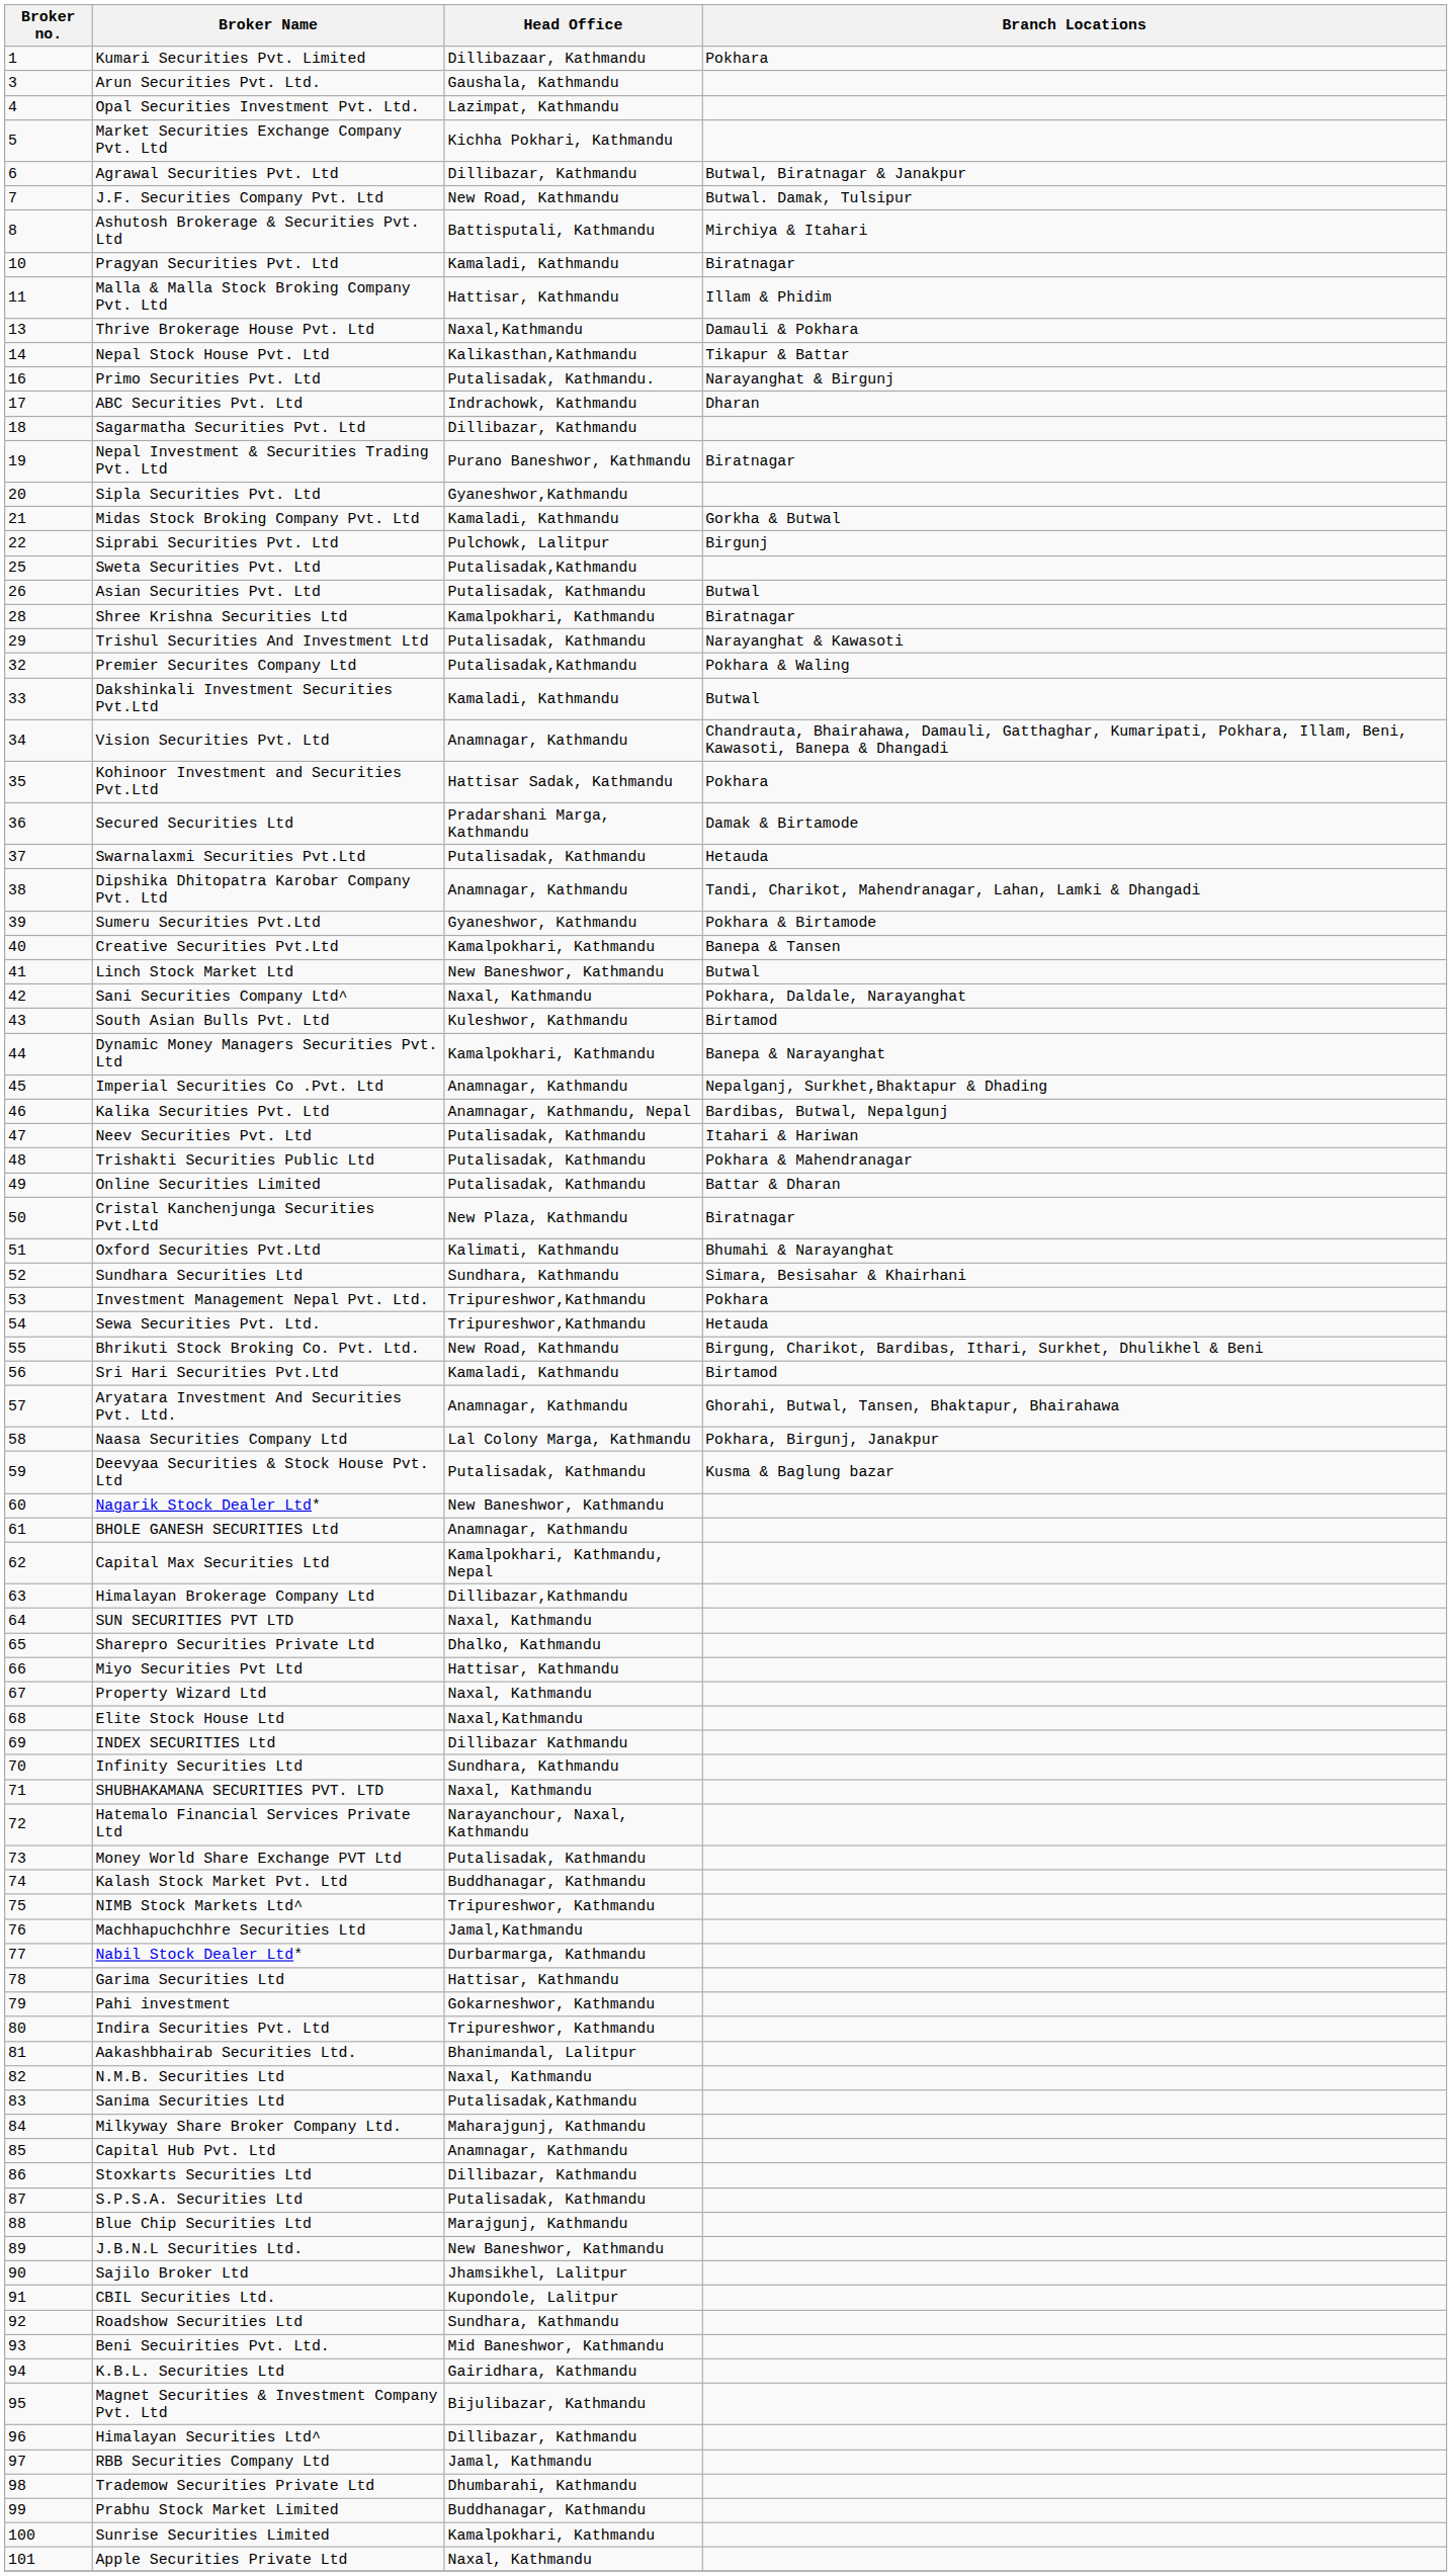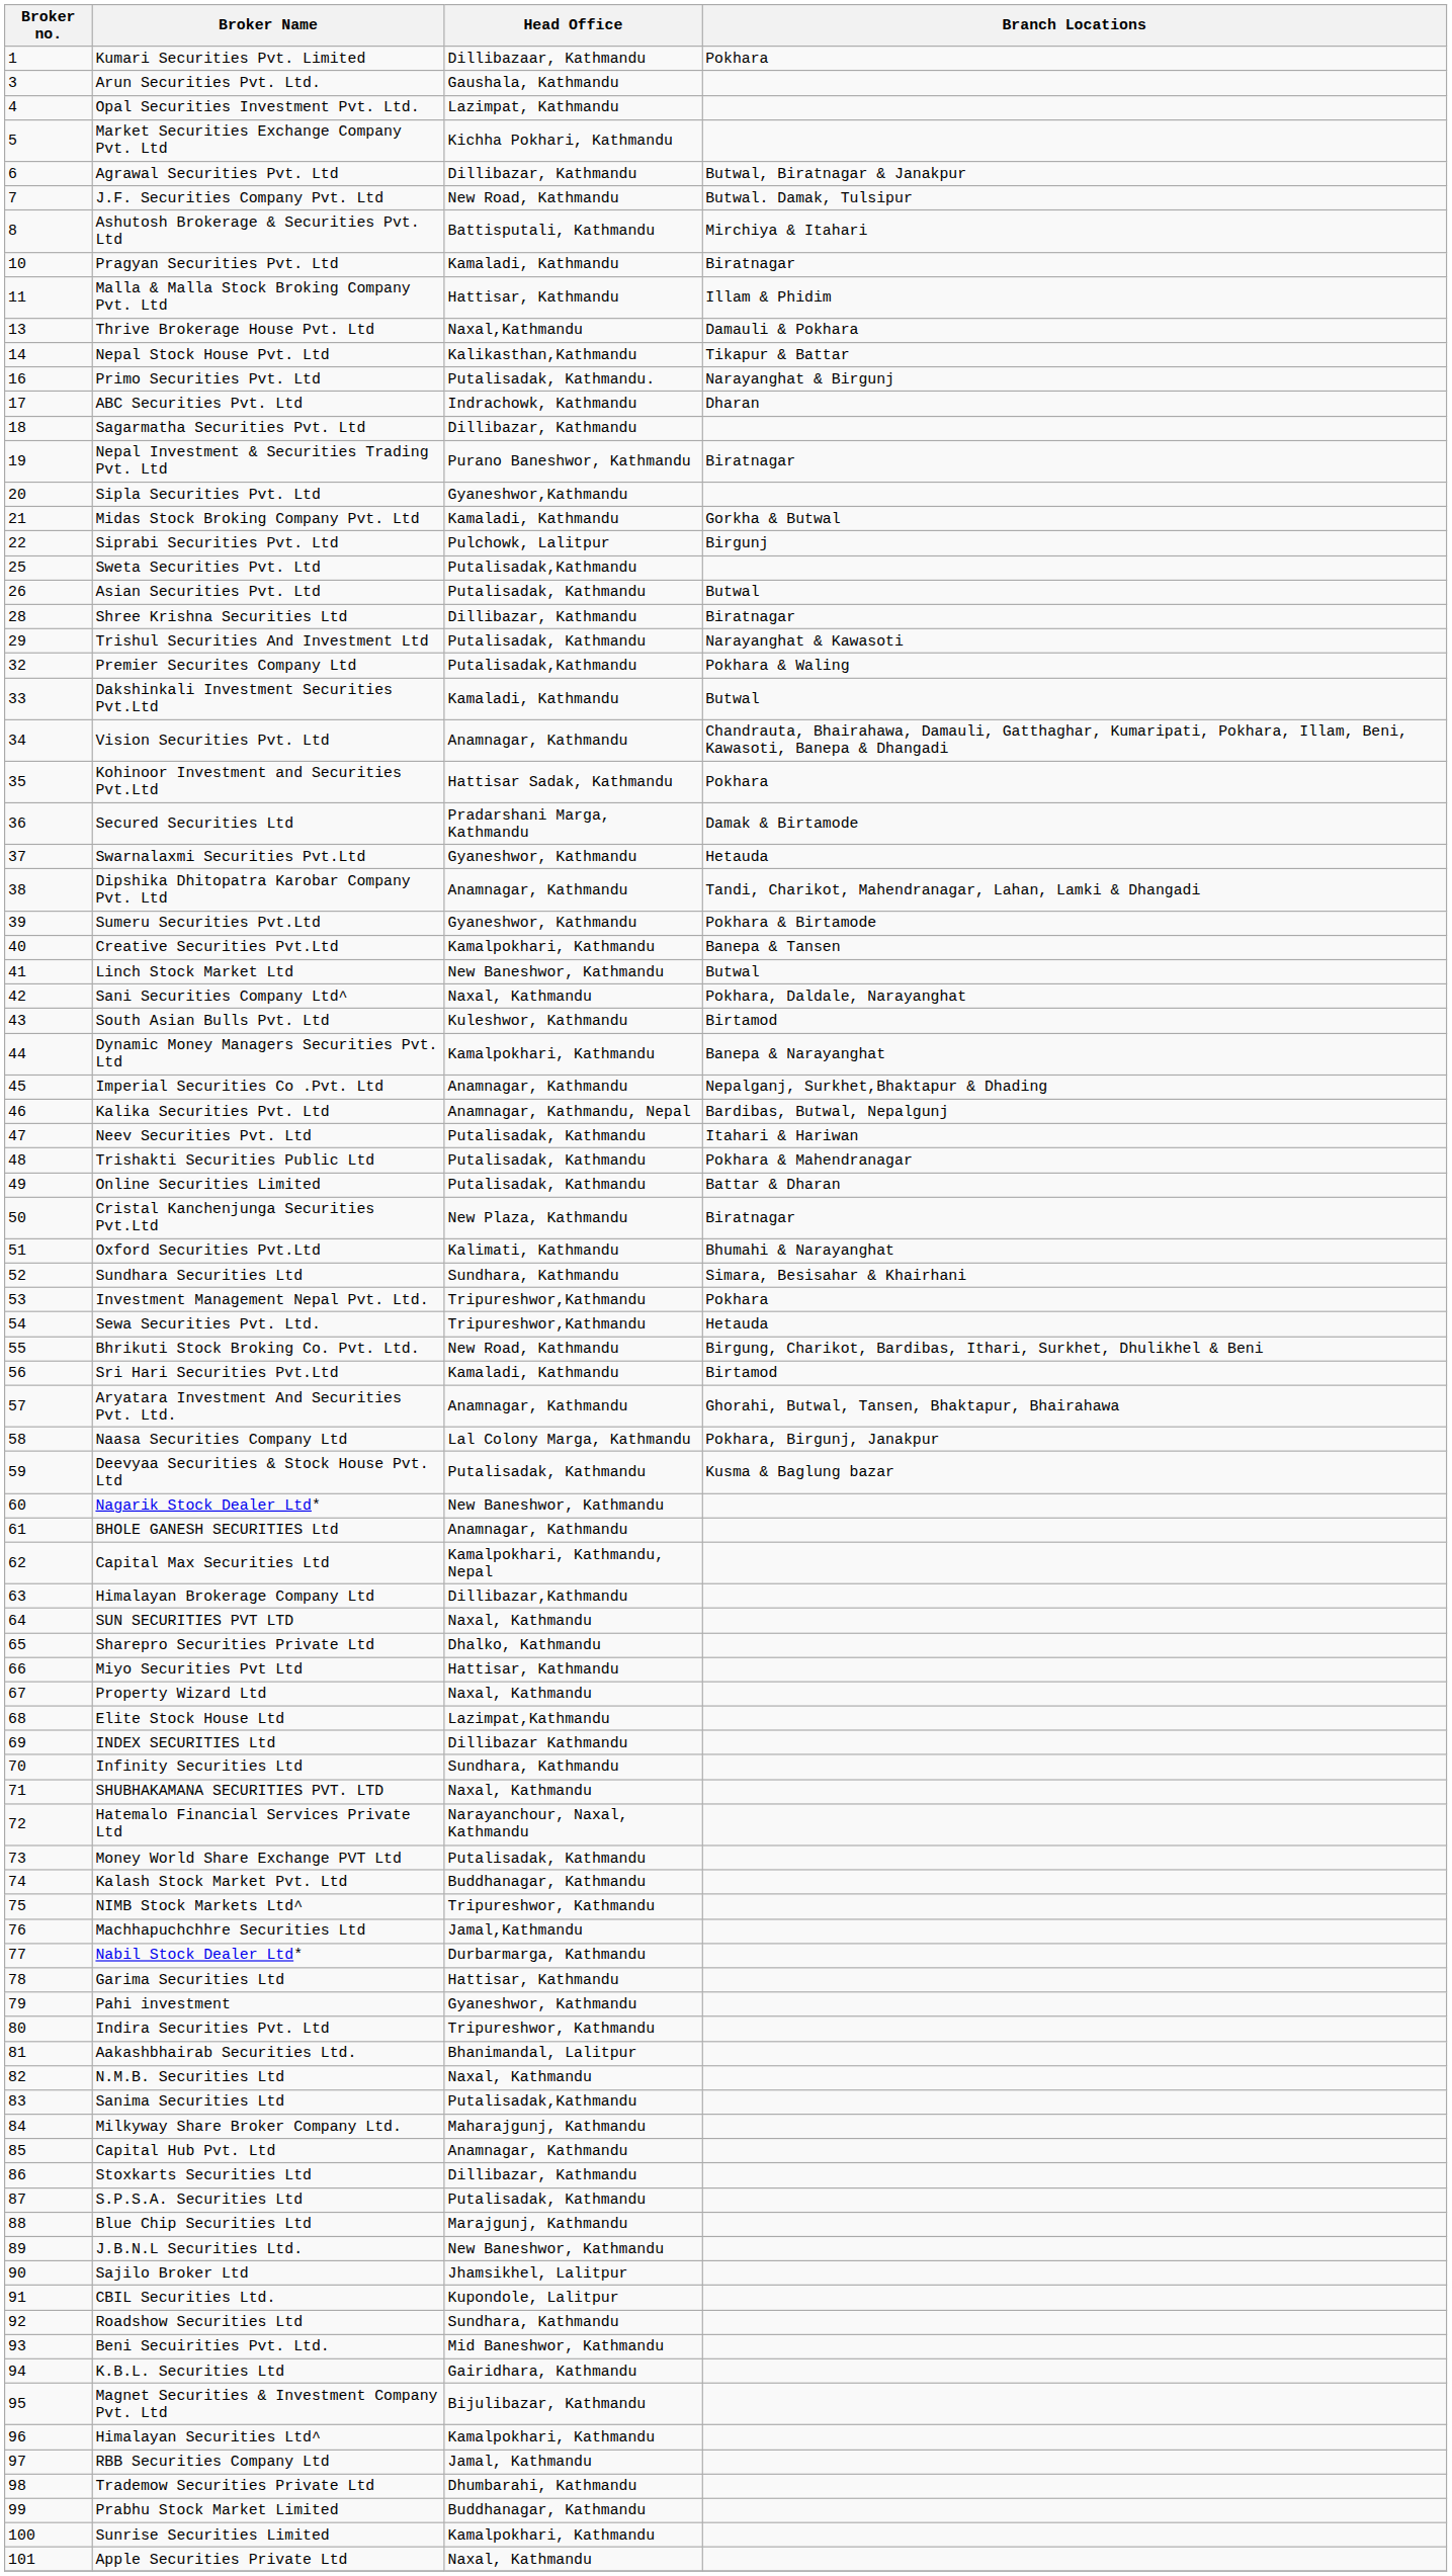Shree Krishna Securities Ltd | Head Office: Kamalpokhari, Kathmandu -> Dillibazar, Kathmandu
Swarnalaxmi Securities Pvt.Ltd | Head Office: Putalisadak, Kathmandu -> Gyaneshwor, Kathmandu
Elite Stock House Ltd | Head Office: Naxal,Kathmandu -> Lazimpat,Kathmandu
Pahi investment | Head Office: Gokarneshwor, Kathmandu -> Gyaneshwor, Kathmandu
Himalayan Securities Ltd^ | Head Office: Dillibazar, Kathmandu -> Kamalpokhari, Kathmandu
